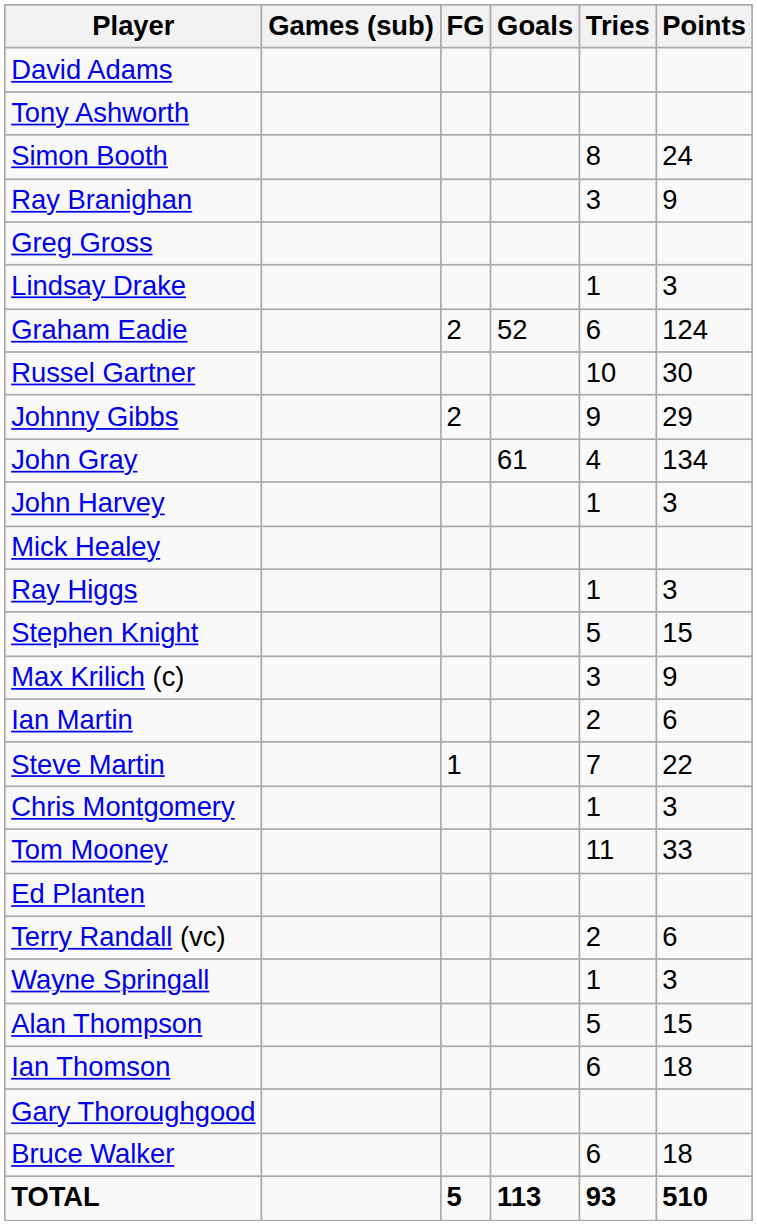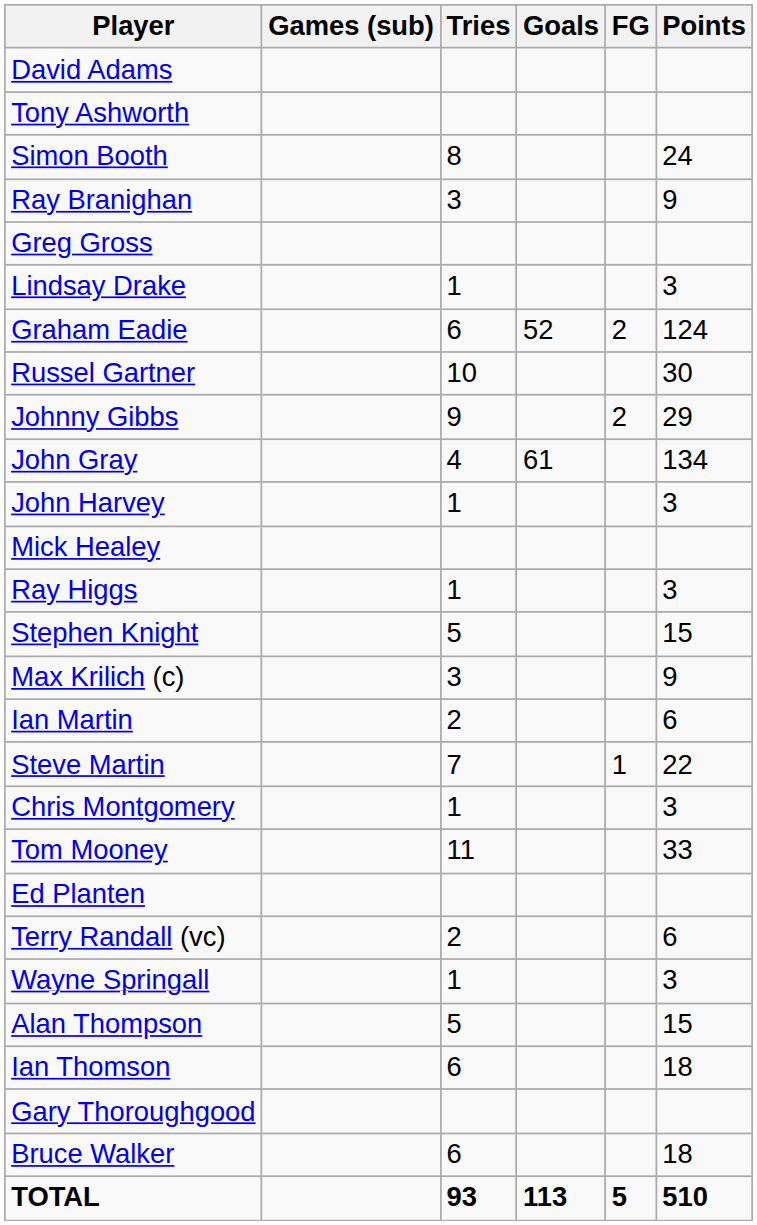columns swapped: Tries <-> FG
